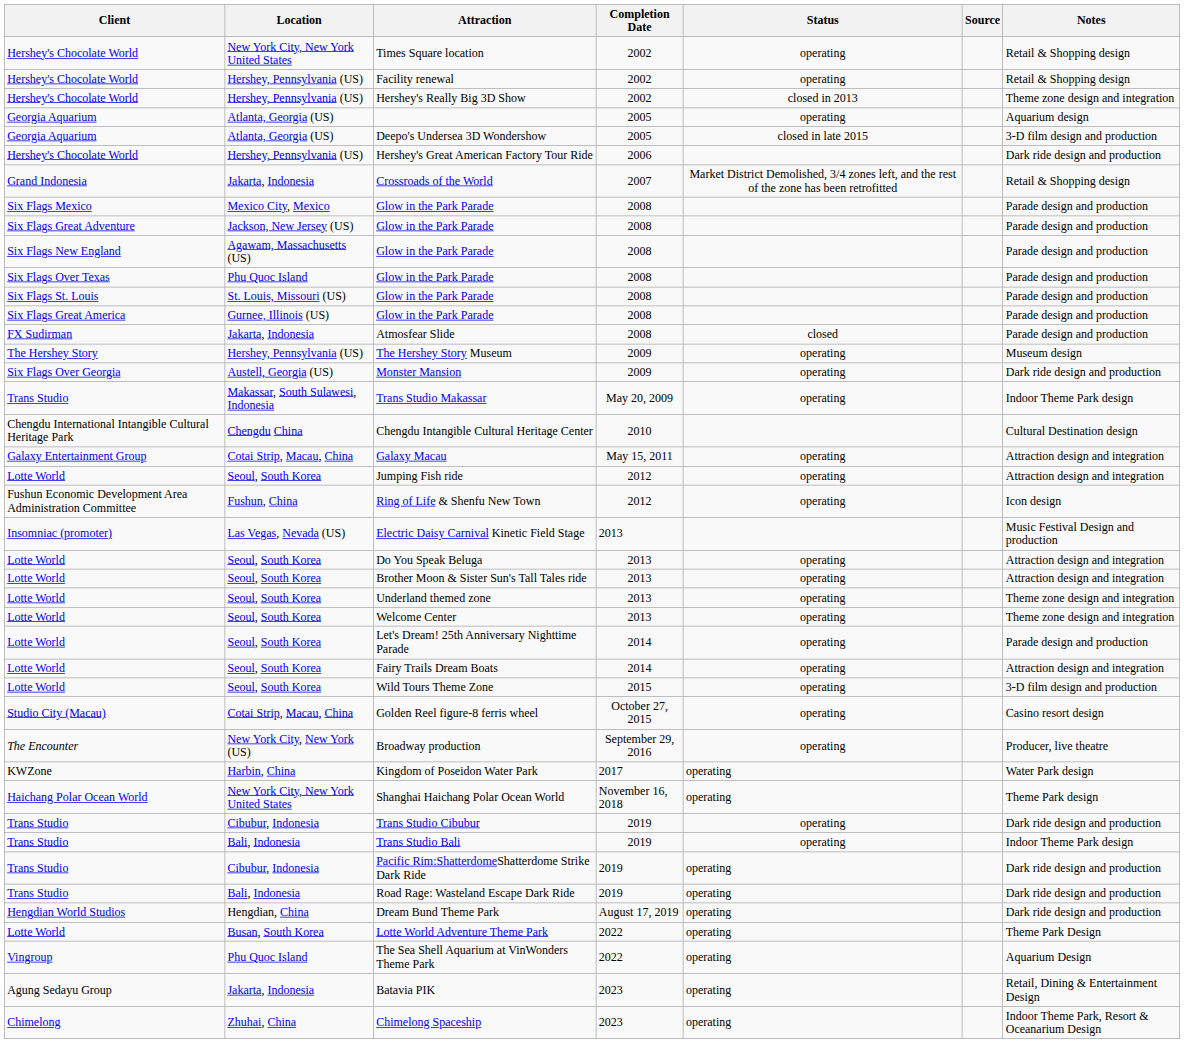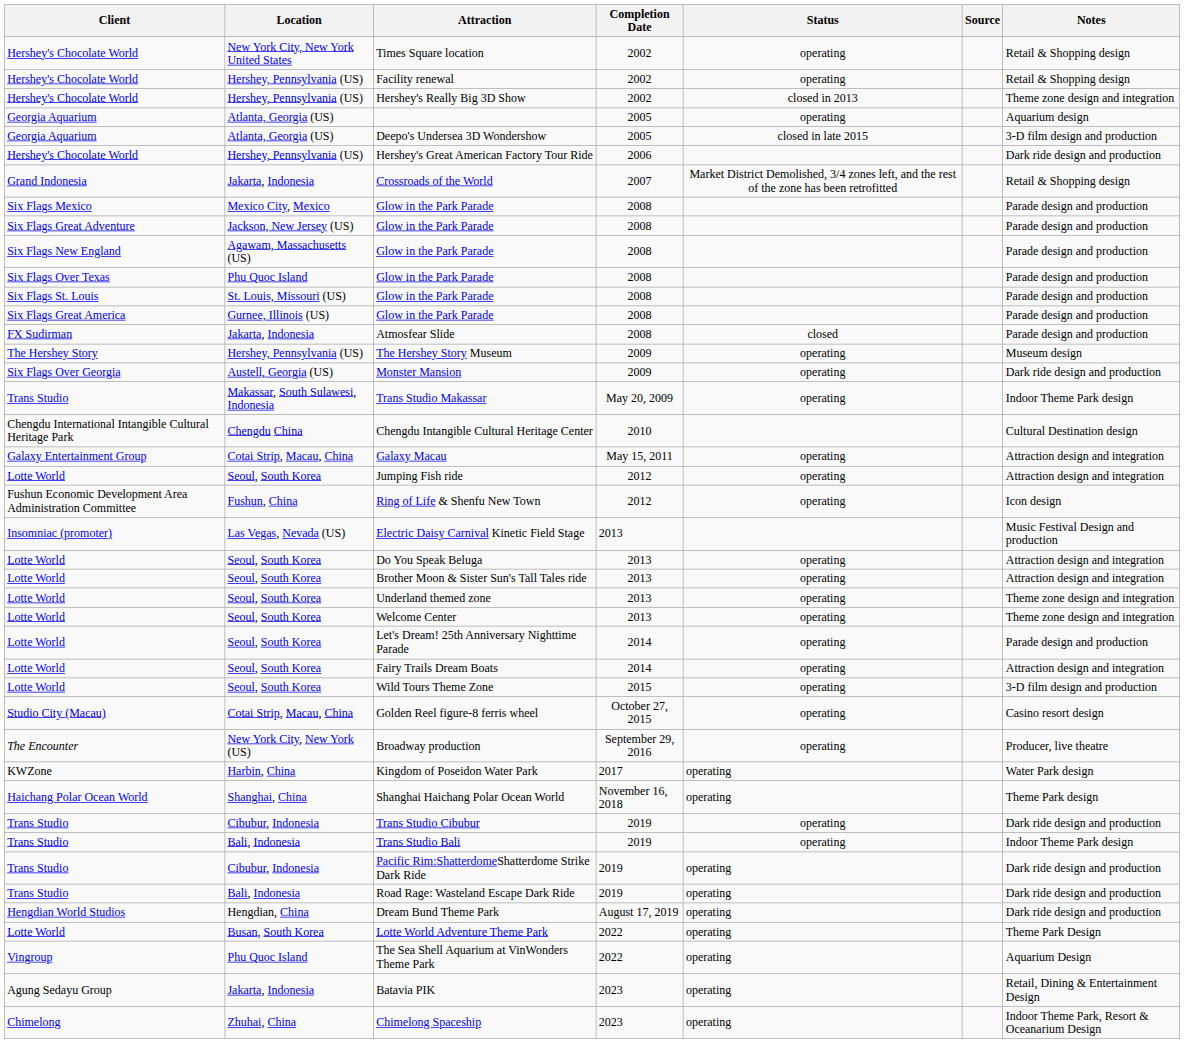Shanghai Haichang Polar Ocean World | Location: New York City, New York United States -> Shanghai, China
